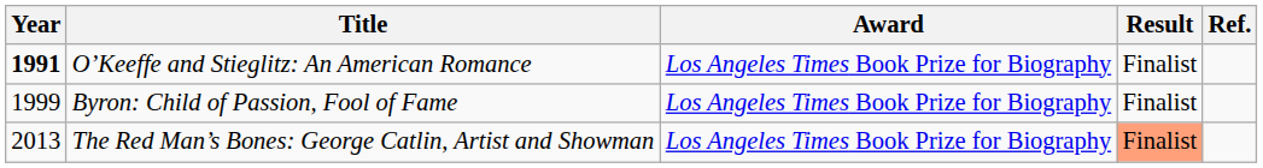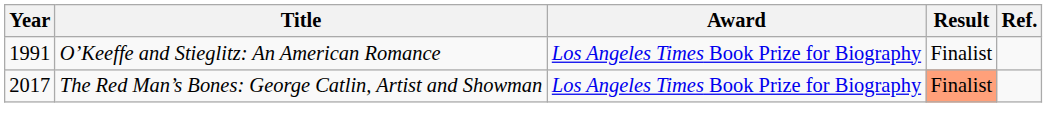O’Keeffe and Stieglitz: An American Romance | Year: bold -> normal
- row: 1999 | Byron: Child of Passion, Fool of Fame | Los Angeles Times Book Prize for Biography | Finalist
The Red Man’s Bones: George Catlin, Artist and Showman | Year: 2013 -> 2017
